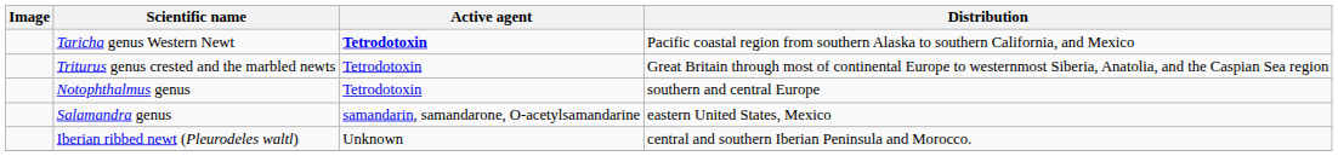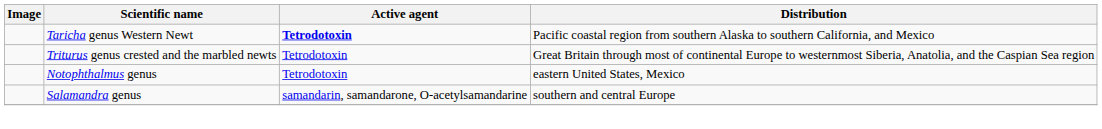Notophthalmus genus | Distribution: southern and central Europe -> eastern United States, Mexico
Salamandra genus | Distribution: eastern United States, Mexico -> southern and central Europe
- row: Iberian ribbed newt (Pleurodeles waltl) | Unknown | central and southern Iberian Peninsula and Morocco.
